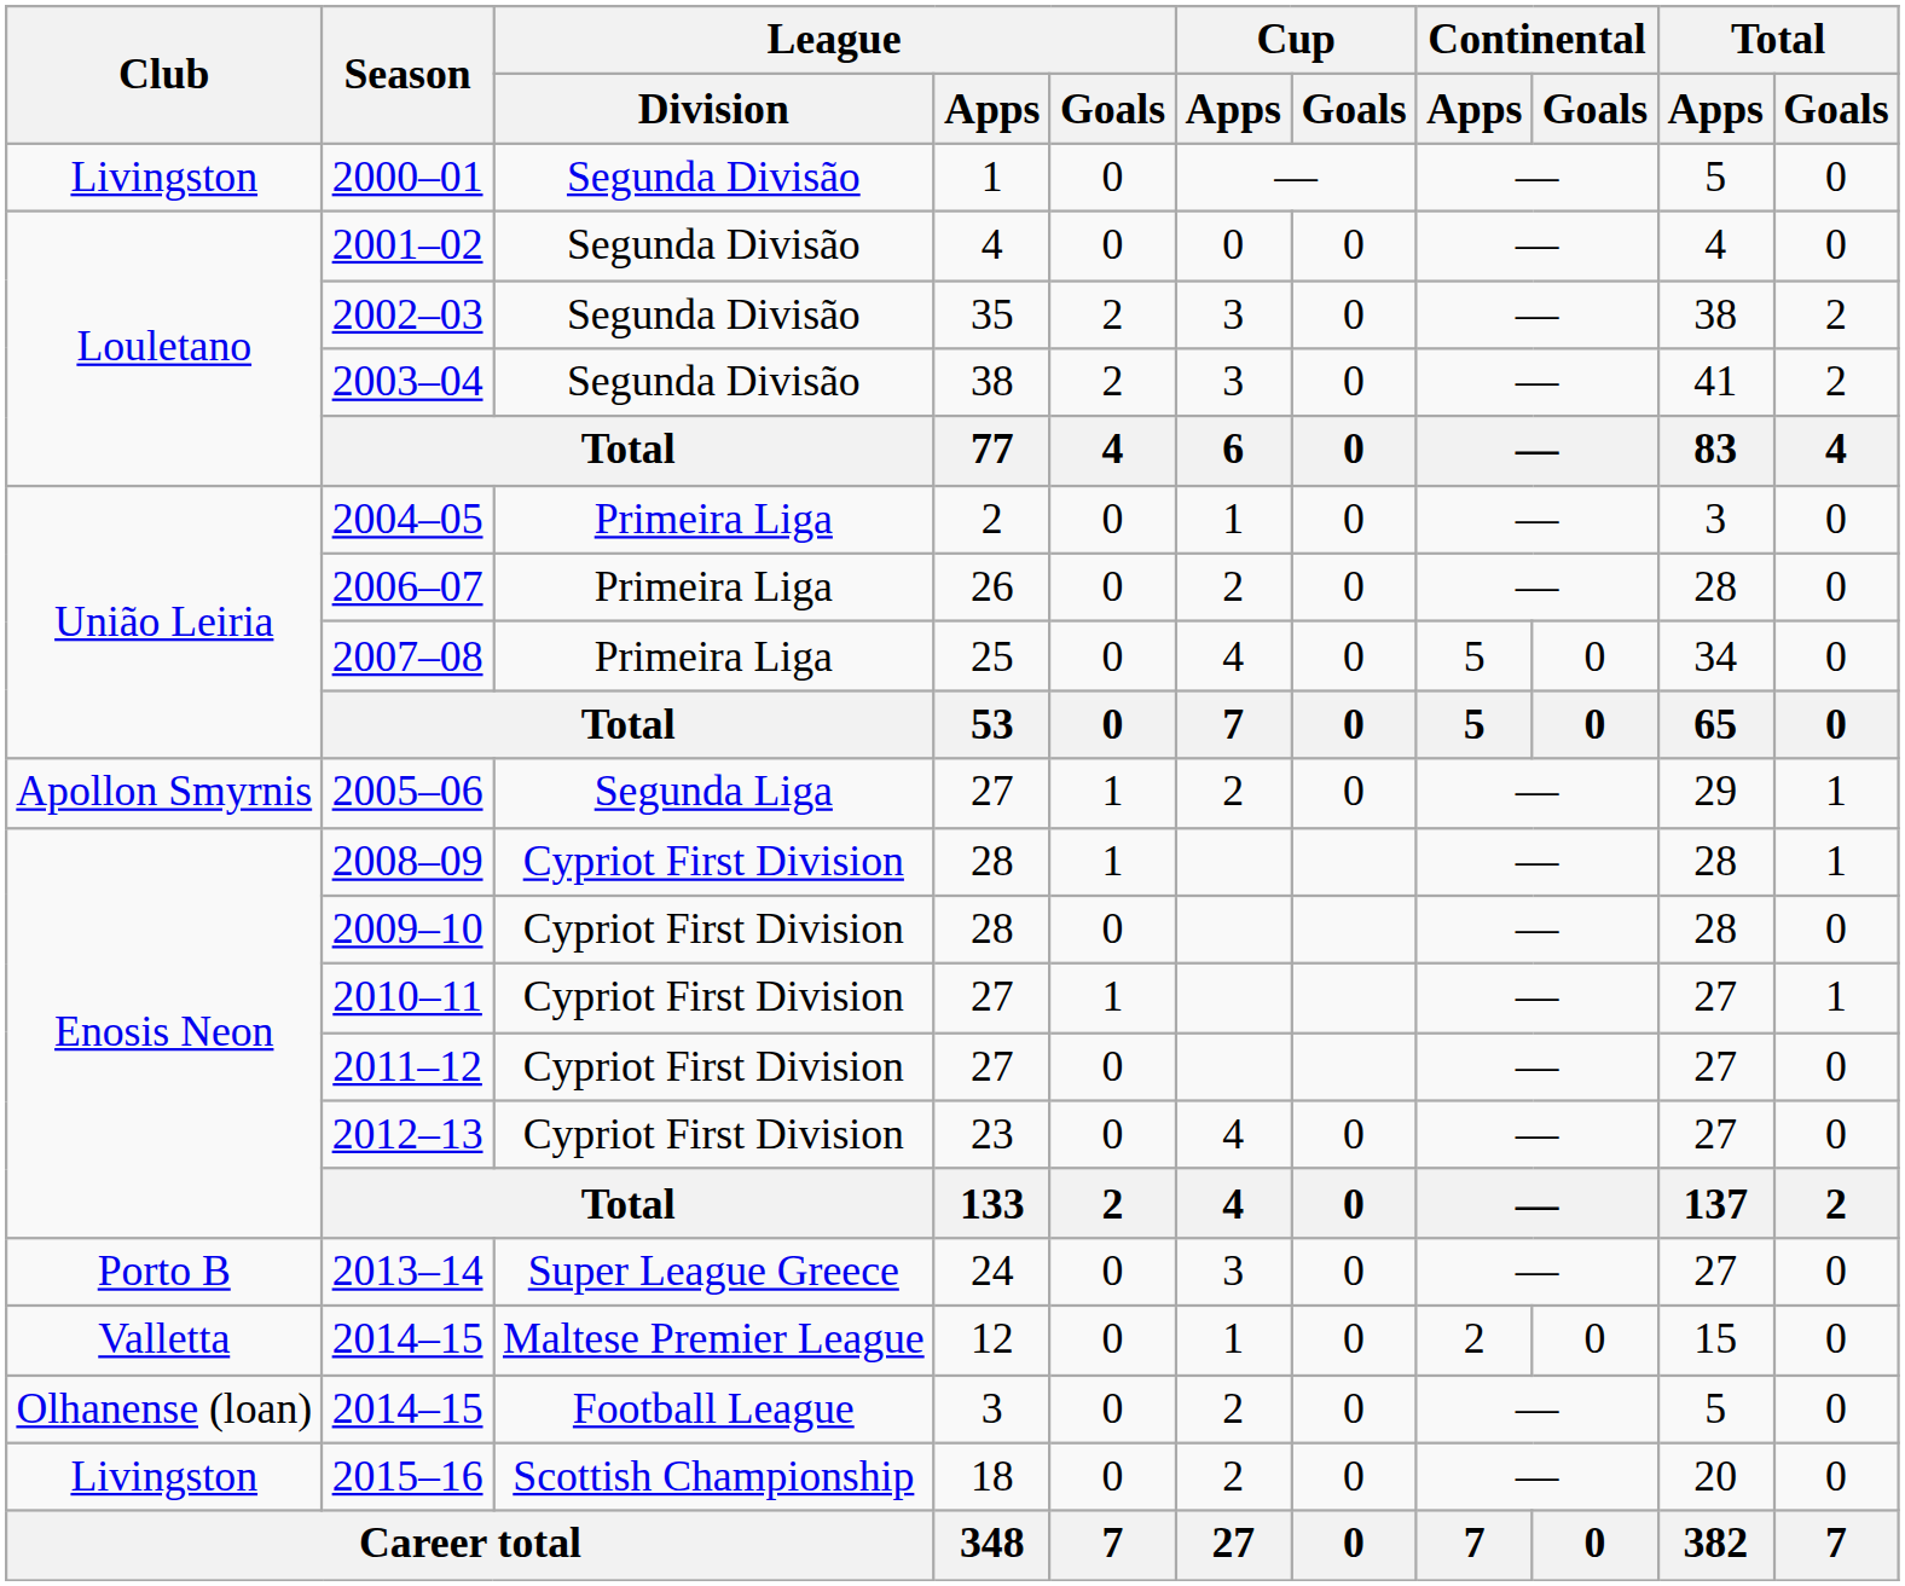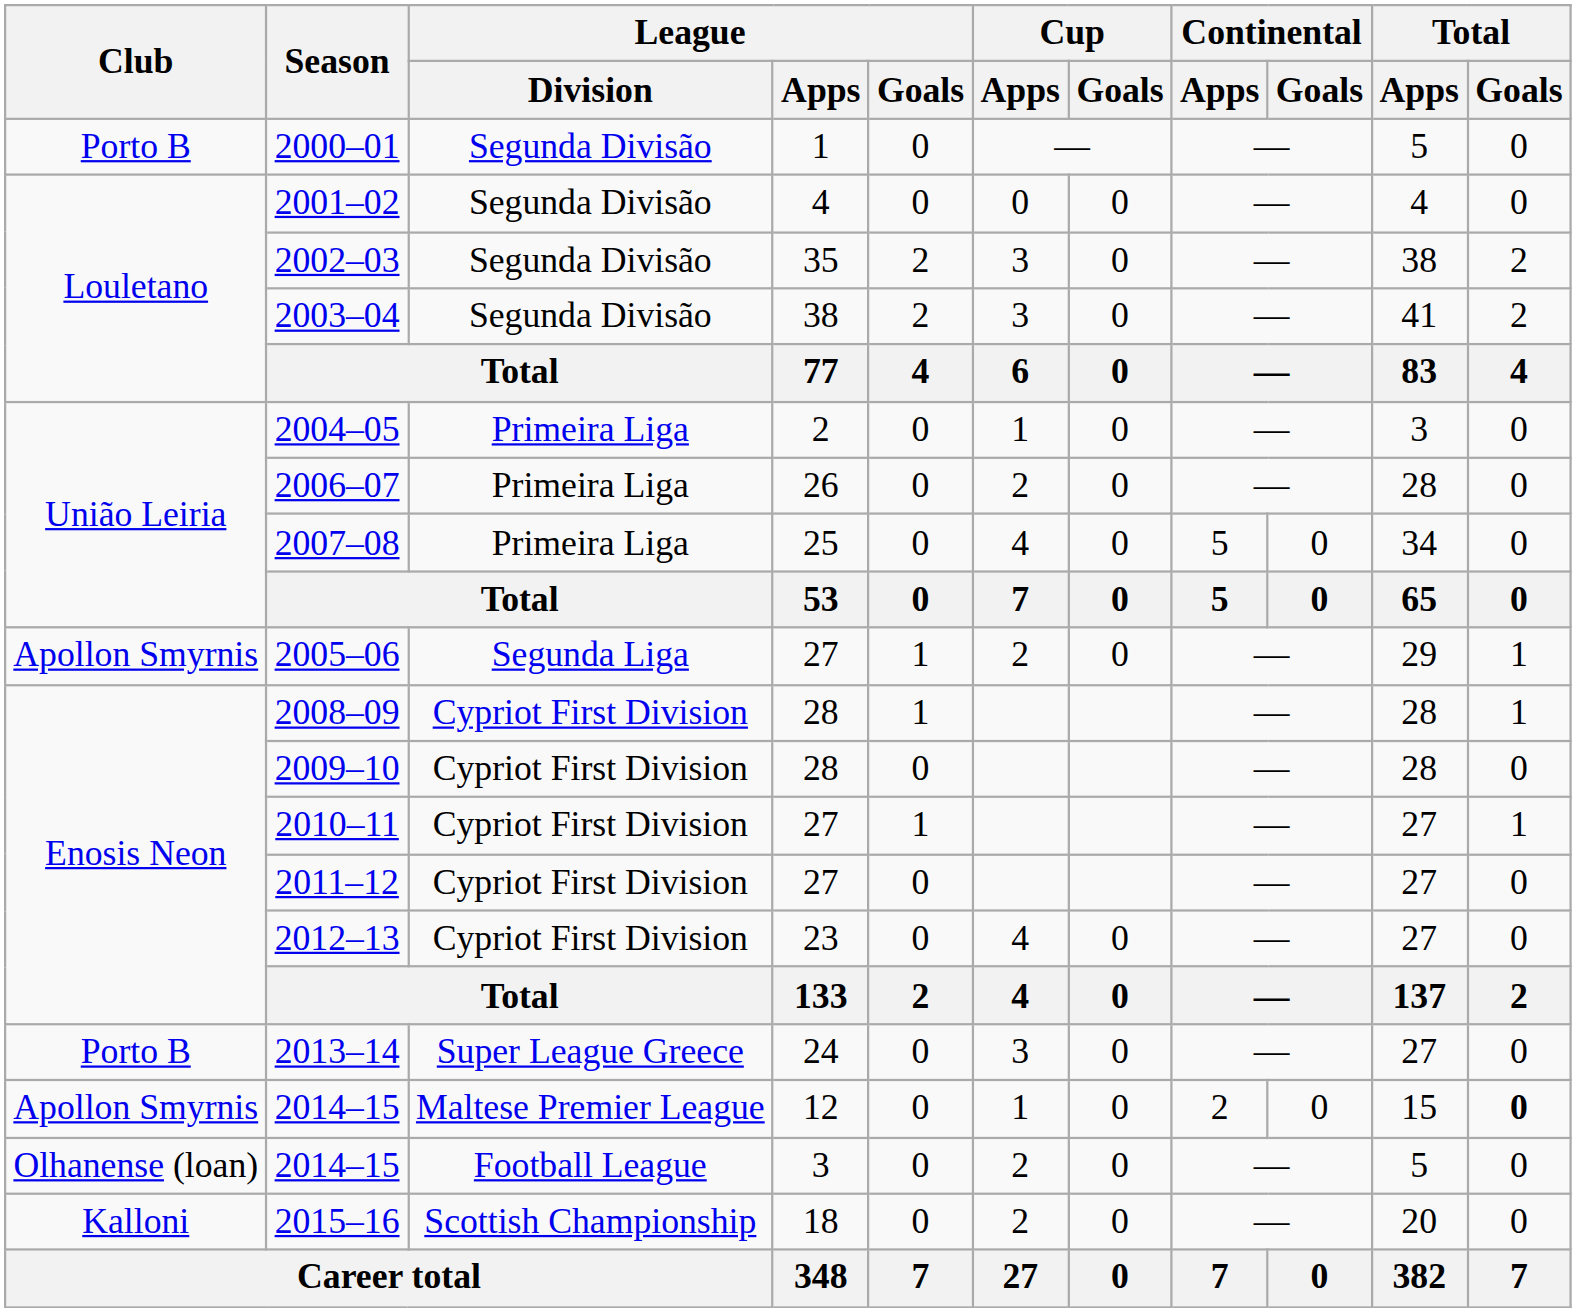2000–01 | Club: Livingston -> Porto B
2014–15 / 12 | Club: Valletta -> Apollon Smyrnis
2014–15 / 12 | Total / Goals: normal -> bold
2015–16 | Club: Livingston -> Kalloni
